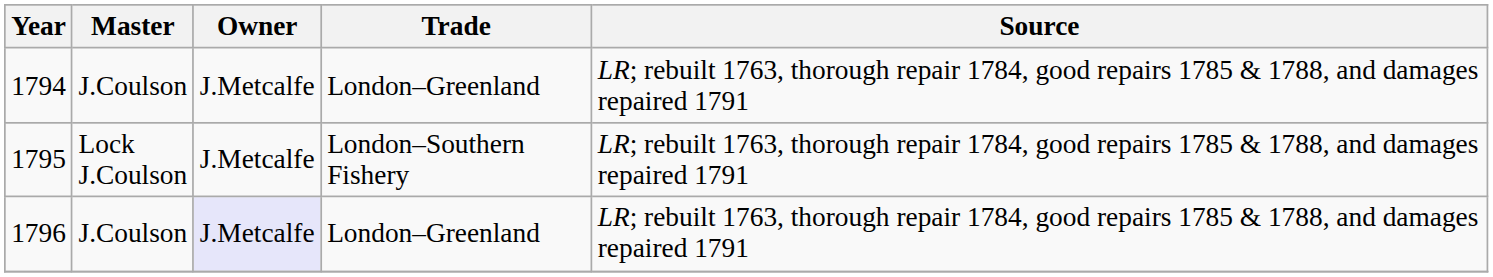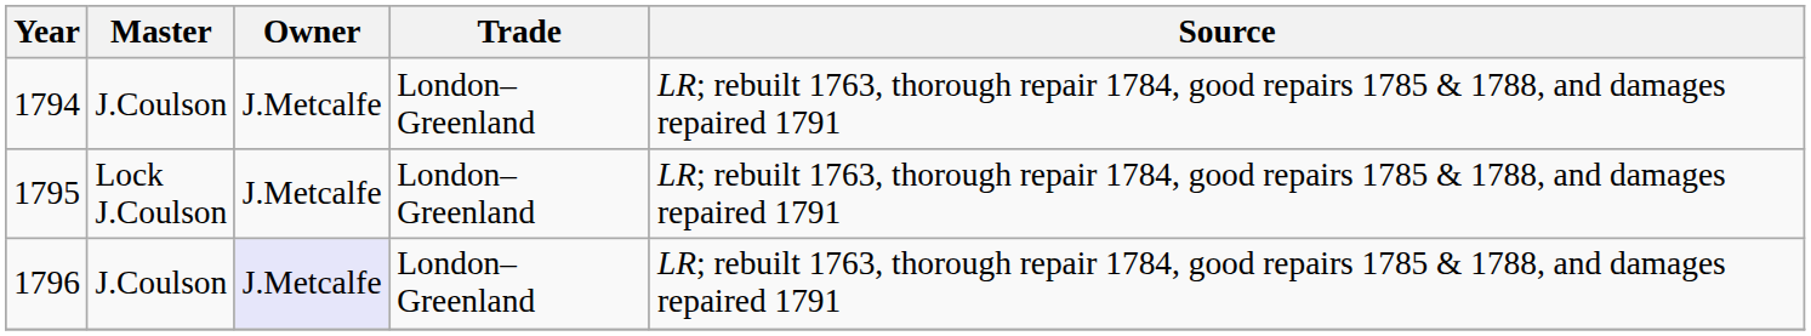1795 | Trade: London–Southern Fishery -> London–Greenland
